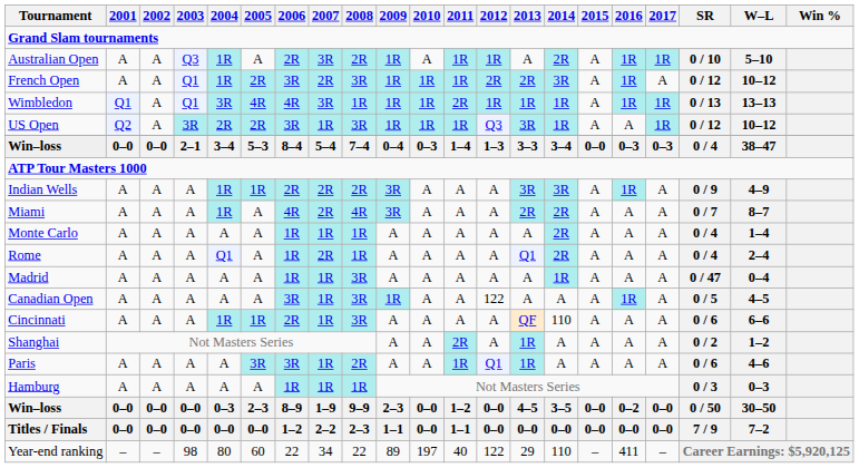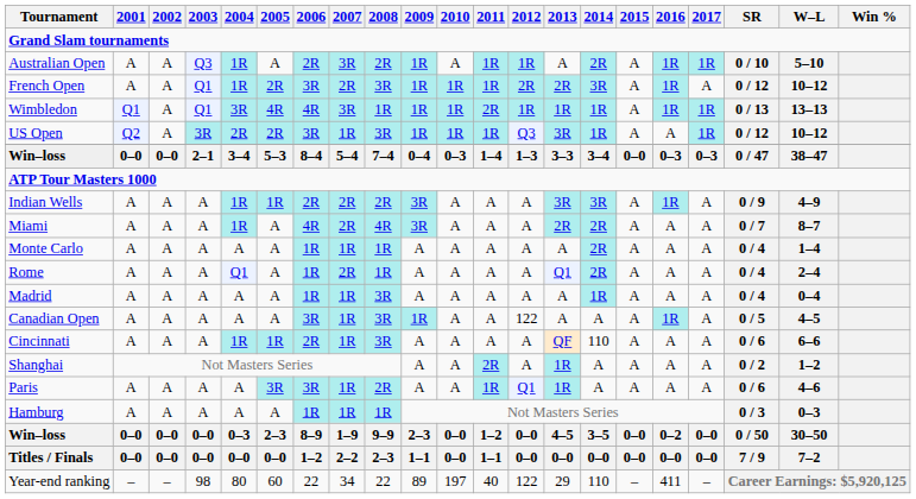Win–loss / 2–1 | SR: 0 / 4 -> 0 / 47
Madrid | SR: 0 / 47 -> 0 / 4
